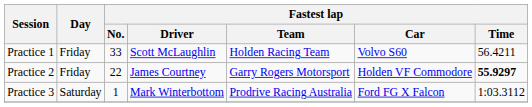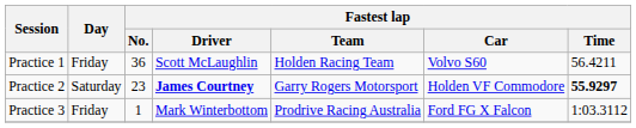Practice 1 | Fastest lap / No.: 33 -> 36
Practice 2 | Day: Friday -> Saturday
Practice 2 | Fastest lap / No.: 22 -> 23
Practice 2 | Fastest lap / Driver: normal -> bold
Practice 3 | Day: Saturday -> Friday
